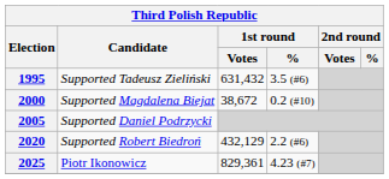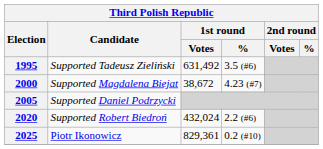1995 | 1st round / Votes: 631,432 -> 631,492
2000 | 1st round / %: 0.2 (#10) -> 4.23 (#7)
2020 | 1st round / Votes: 432,129 -> 432,024
2025 | 1st round / %: 4.23 (#7) -> 0.2 (#10)
